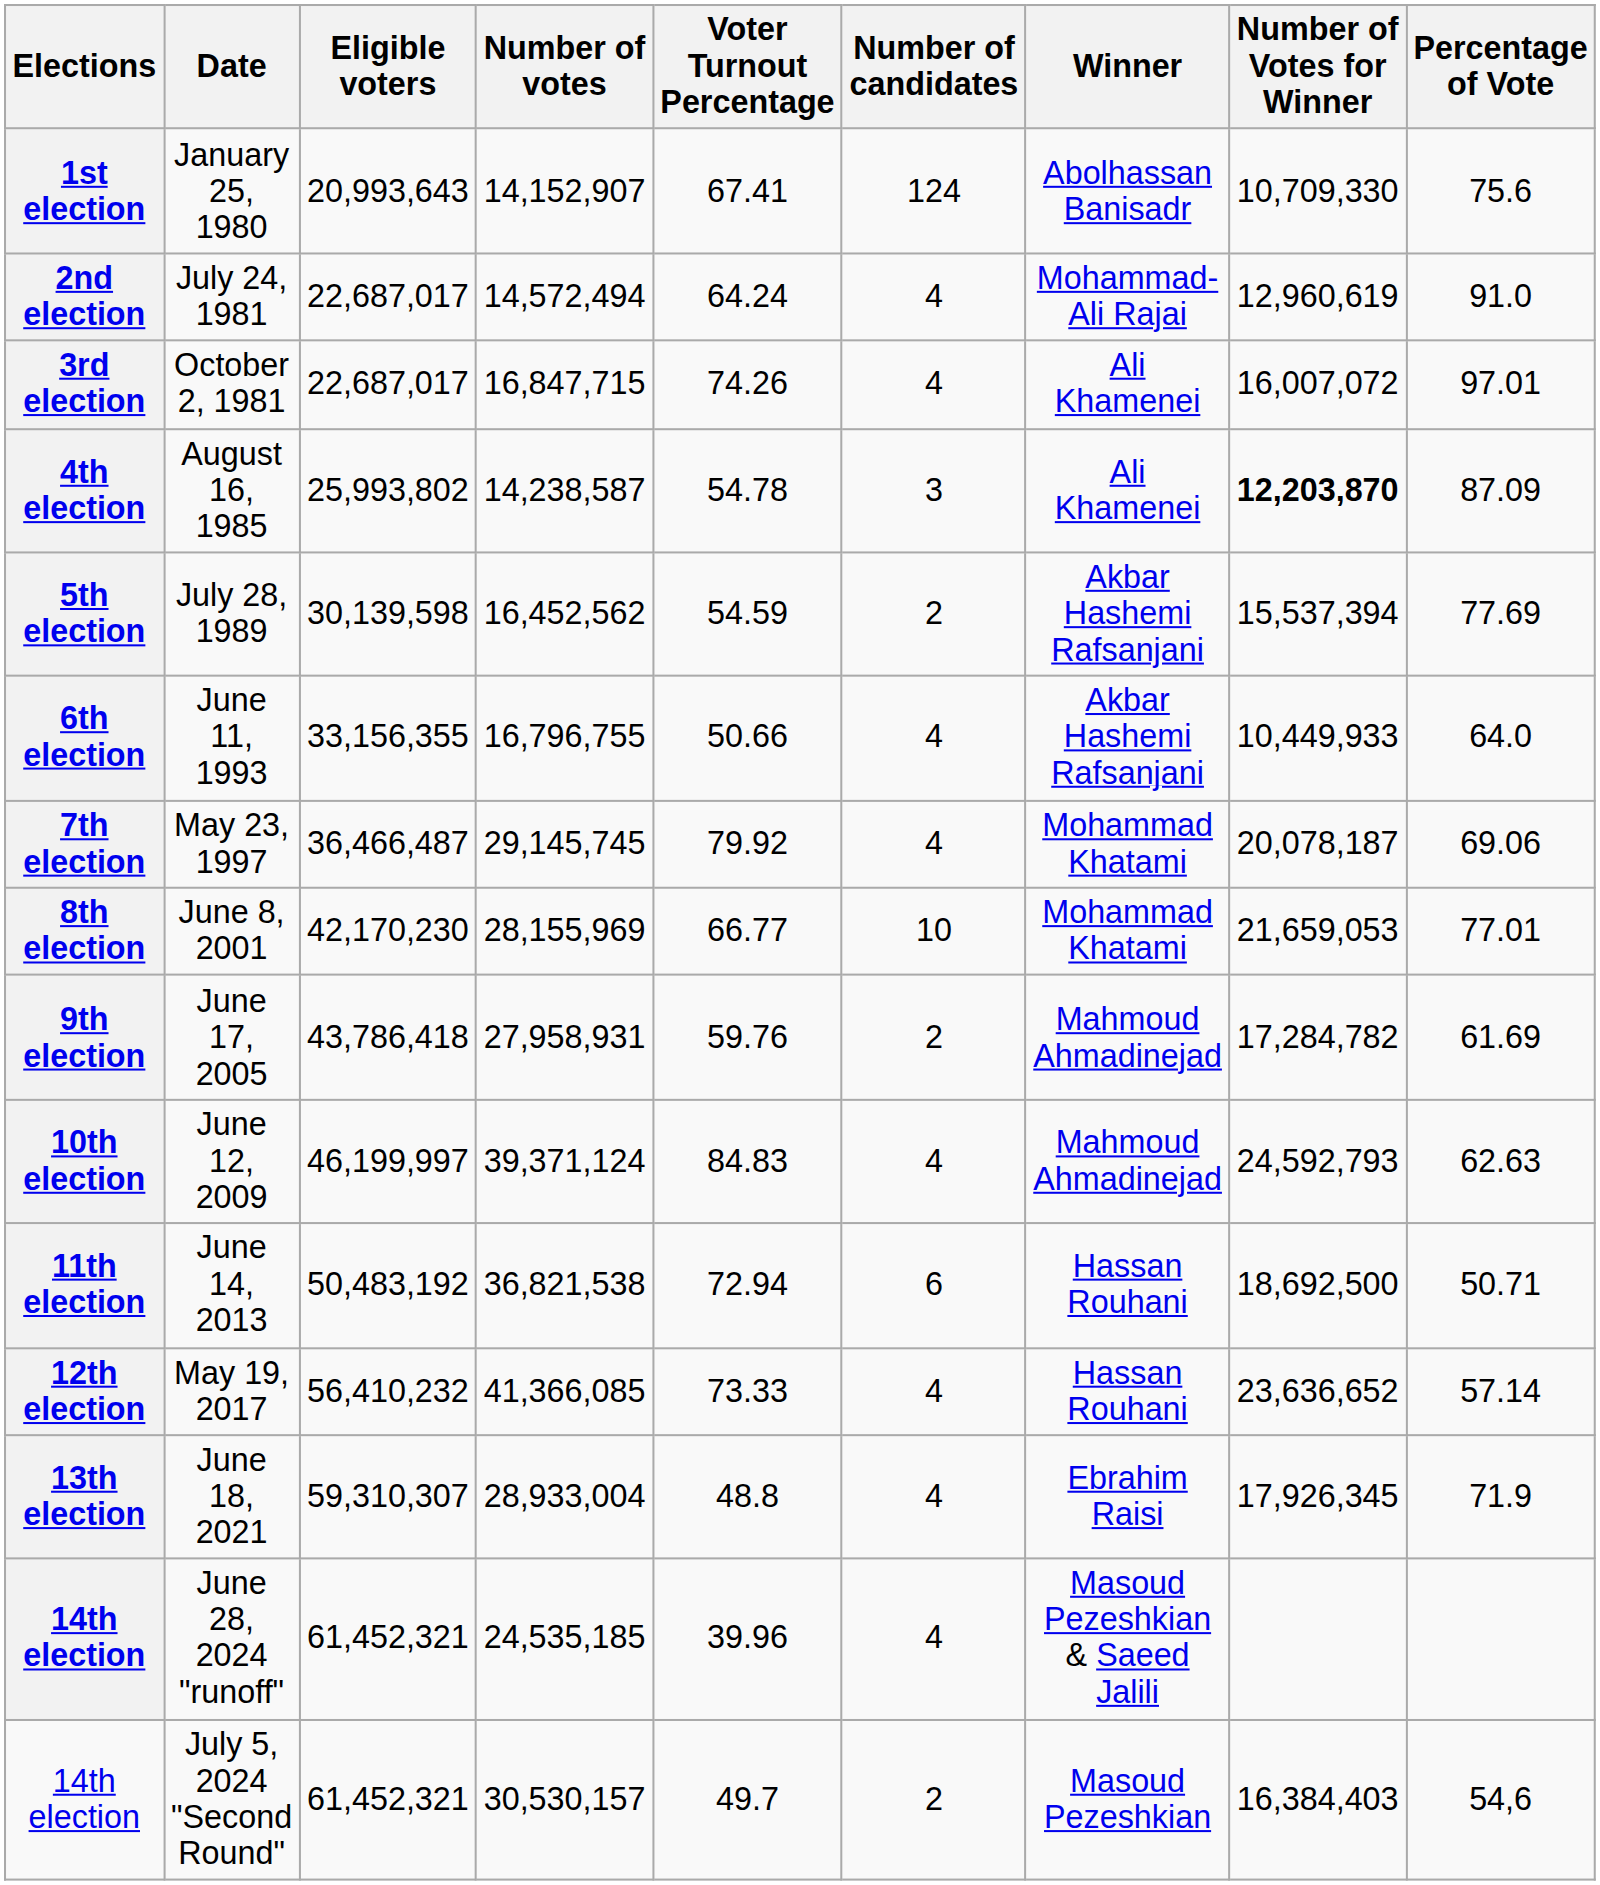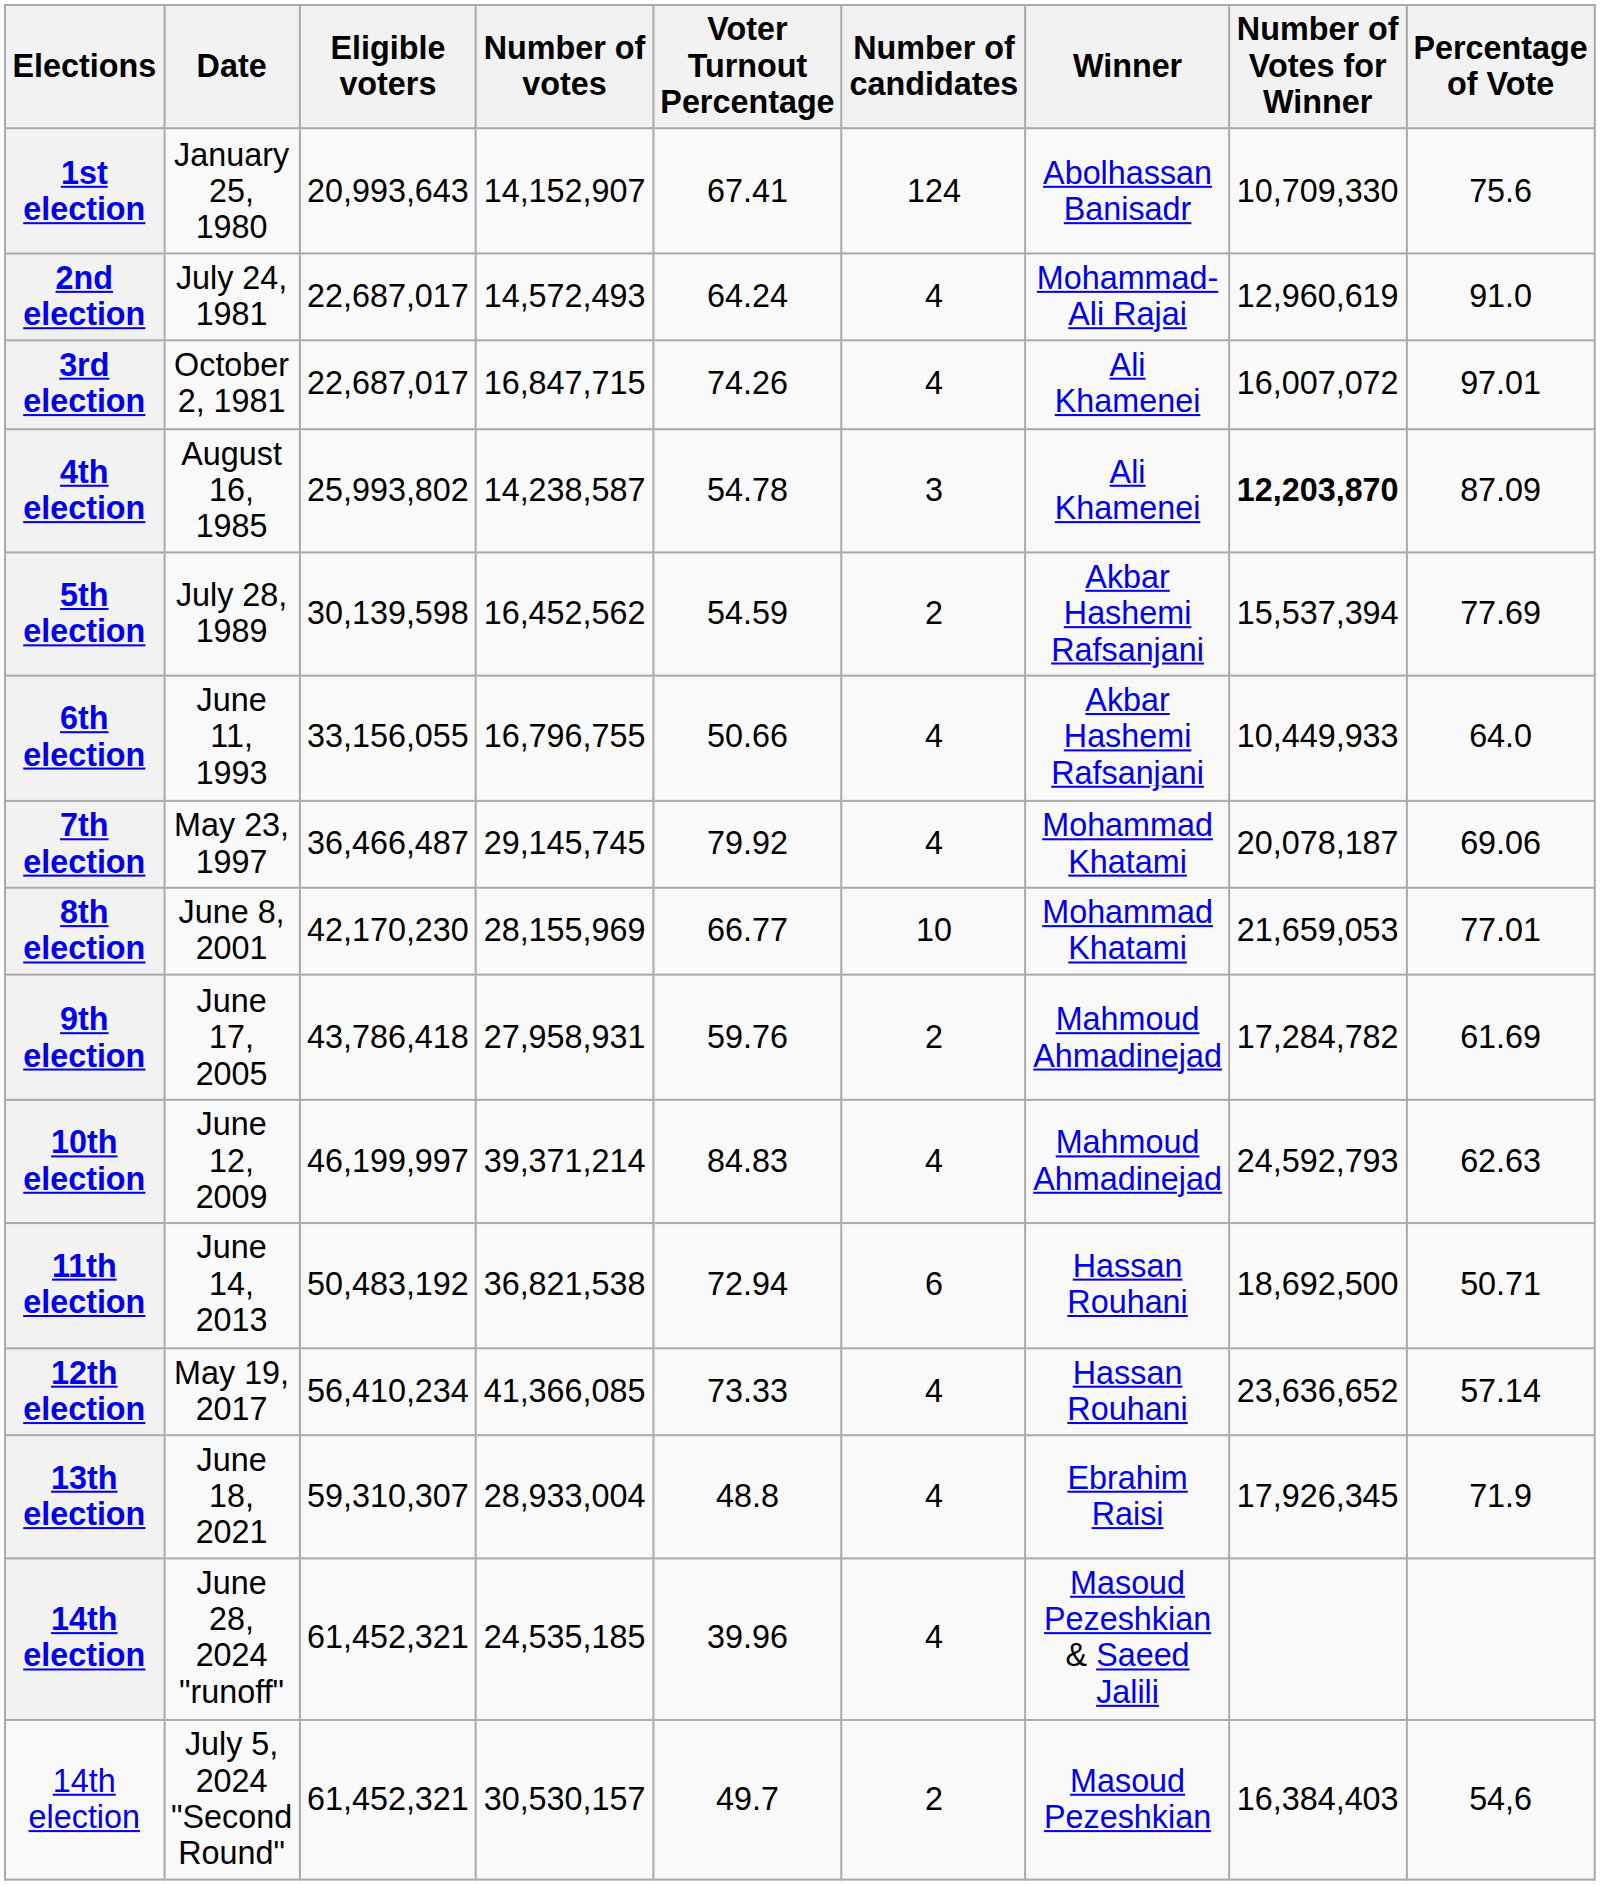2nd election | Number of votes: 14,572,494 -> 14,572,493
6th election | Eligible voters: 33,156,355 -> 33,156,055
10th election | Number of votes: 39,371,124 -> 39,371,214
12th election | Eligible voters: 56,410,232 -> 56,410,234
